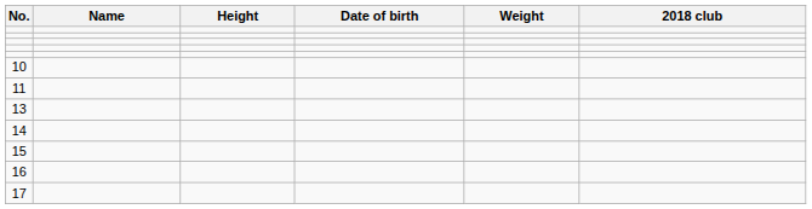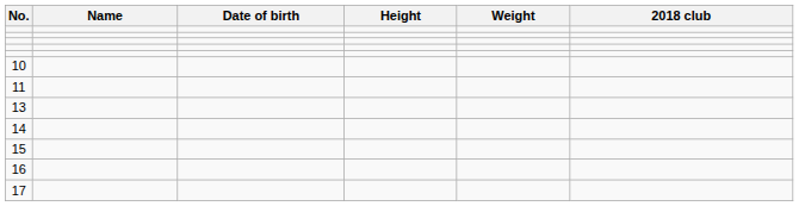columns swapped: Date of birth <-> Height
